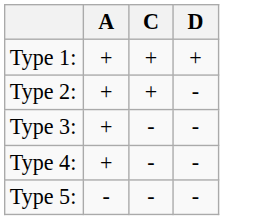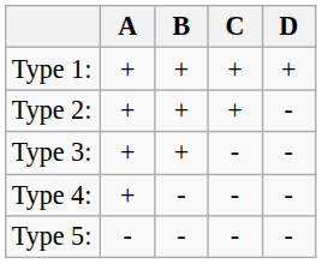+ column: B | + | + | + | - | -
